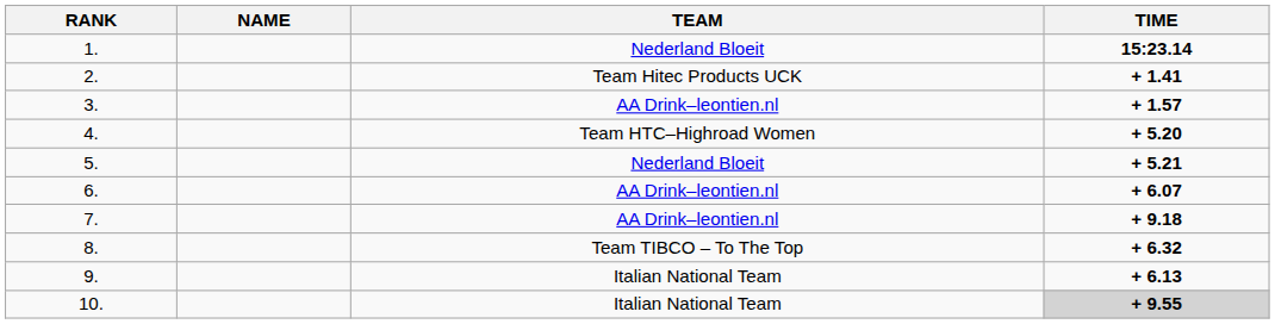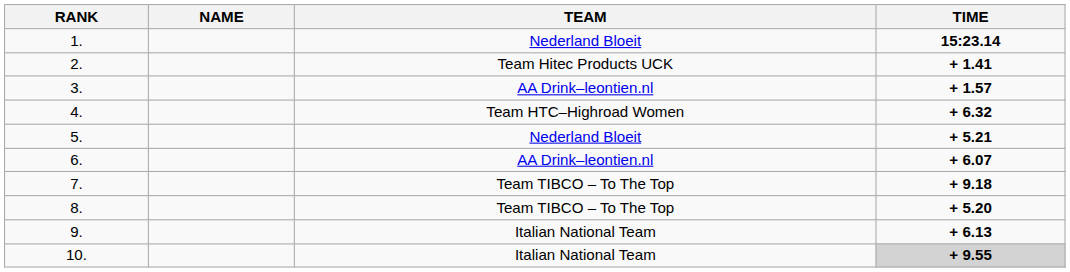4. | TIME: + 5.20 -> + 6.32
7. | TEAM: AA Drink–leontien.nl -> Team TIBCO – To The Top
8. | TIME: + 6.32 -> + 5.20
